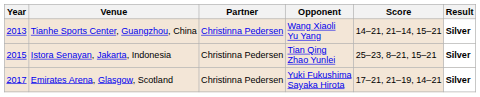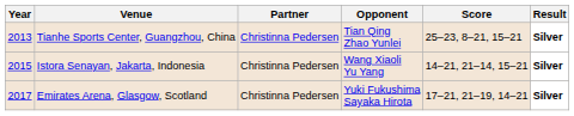Tianhe Sports Center, Guangzhou, China | Opponent: Wang Xiaoli Yu Yang -> Tian Qing Zhao Yunlei
Tianhe Sports Center, Guangzhou, China | Score: 14–21, 21–14, 15–21 -> 25–23, 8–21, 15–21
Istora Senayan, Jakarta, Indonesia | Opponent: Tian Qing Zhao Yunlei -> Wang Xiaoli Yu Yang
Istora Senayan, Jakarta, Indonesia | Score: 25–23, 8–21, 15–21 -> 14–21, 21–14, 15–21
